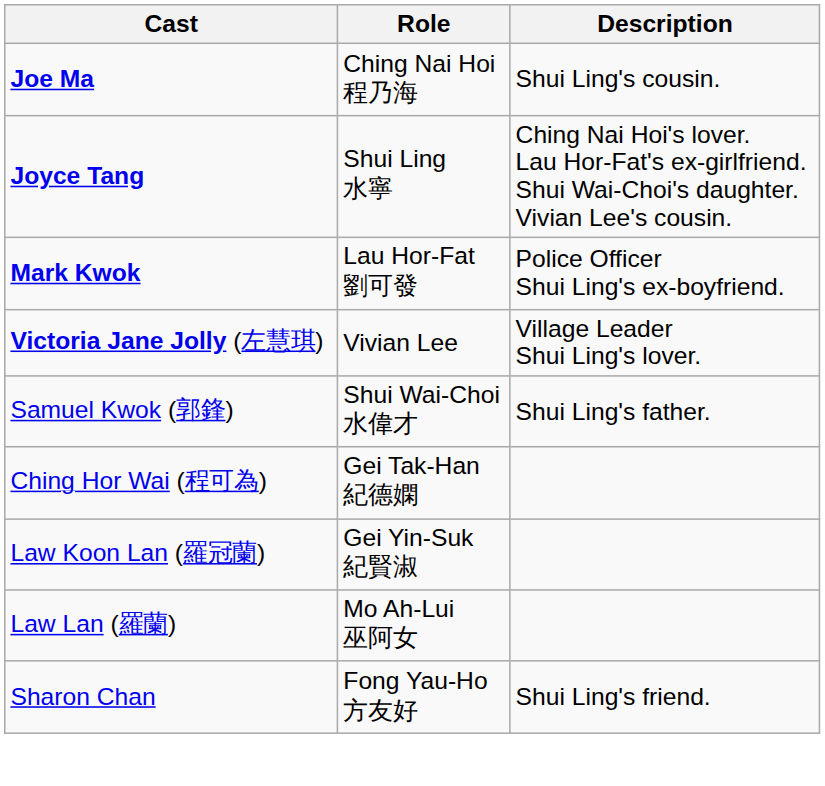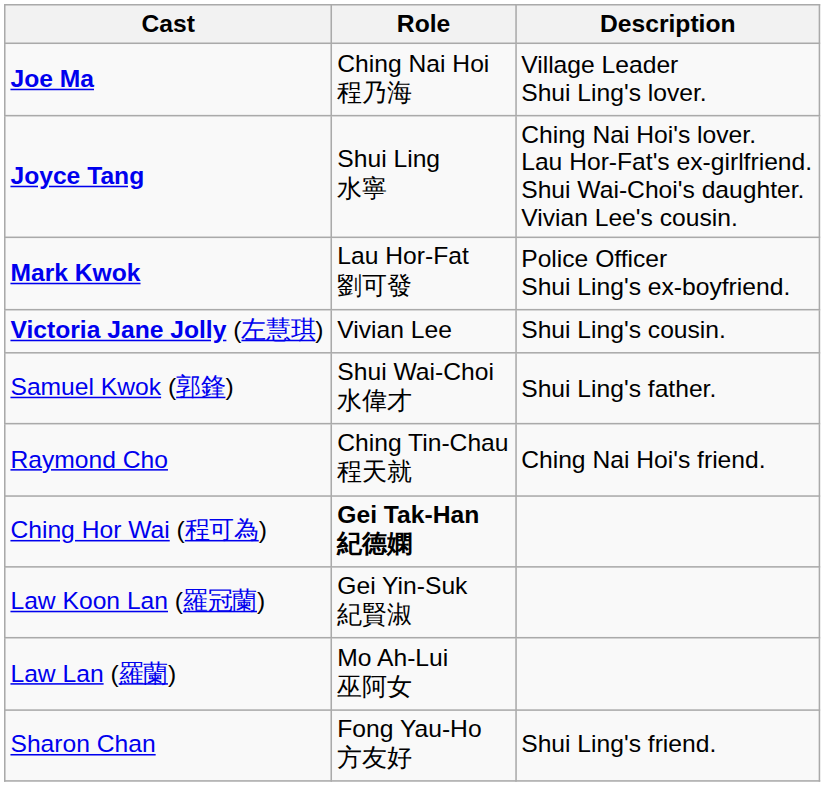Joe Ma | Description: Shui Ling's cousin. -> Village Leader Shui Ling's lover.
Victoria Jane Jolly (左慧琪) | Description: Village Leader Shui Ling's lover. -> Shui Ling's cousin.
+ row: Raymond Cho | Ching Tin-Chau 程天就 | Ching Nai Hoi's friend.
Ching Hor Wai (程可為) | Role: normal -> bold
